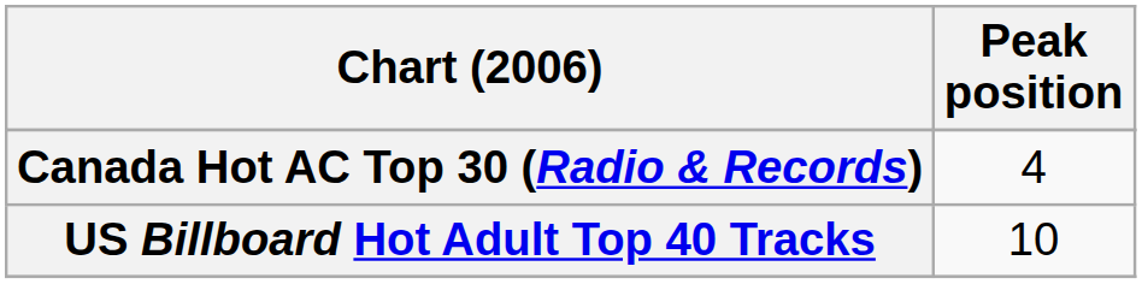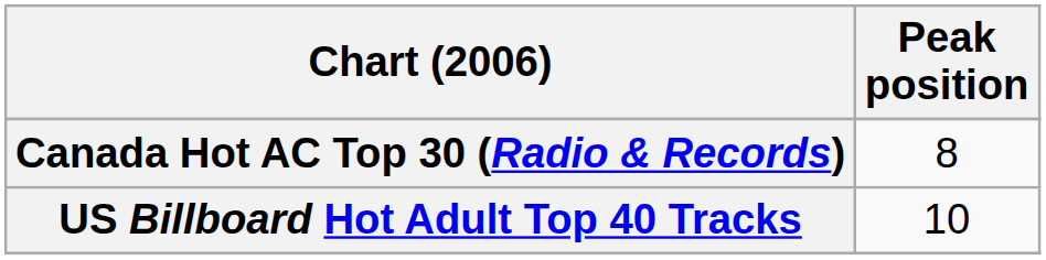Canada Hot AC Top 30 (Radio & Records) | Peak position: 4 -> 8
